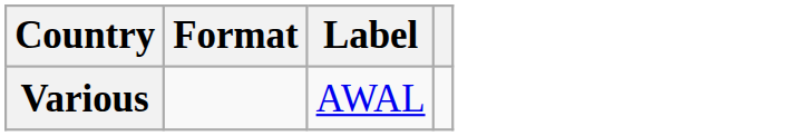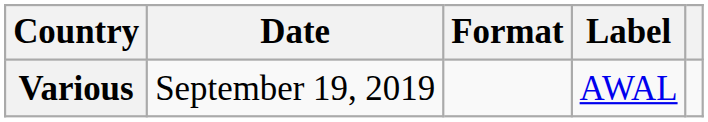+ column: Date | September 19, 2019
